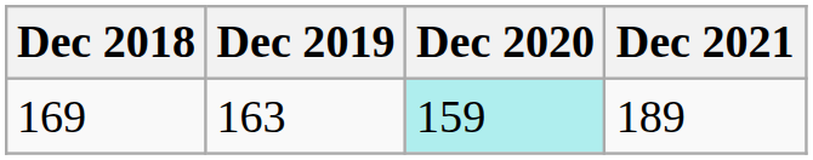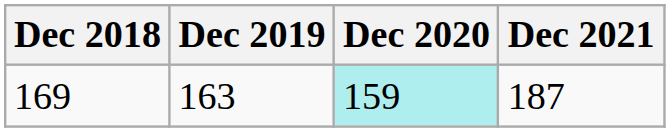169 | Dec 2021: 189 -> 187
